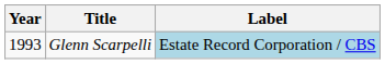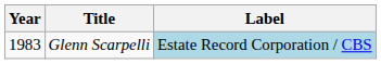Glenn Scarpelli | Year: 1993 -> 1983
